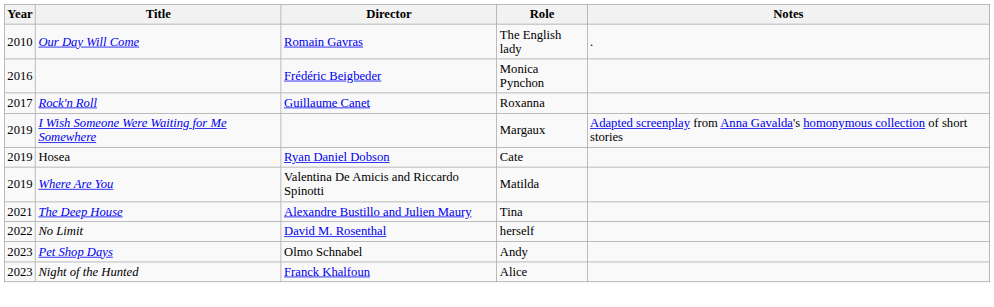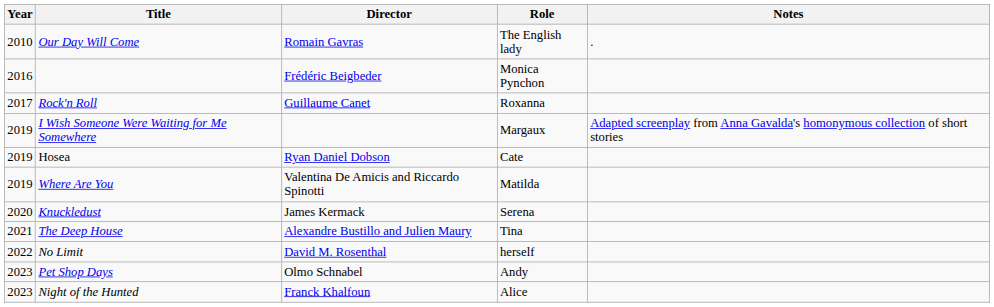+ row: 2020 | Knuckledust | James Kermack | Serena
